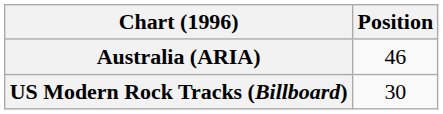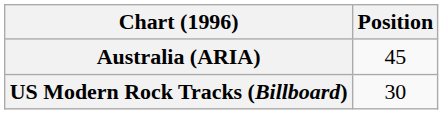Australia (ARIA) | Position: 46 -> 45
